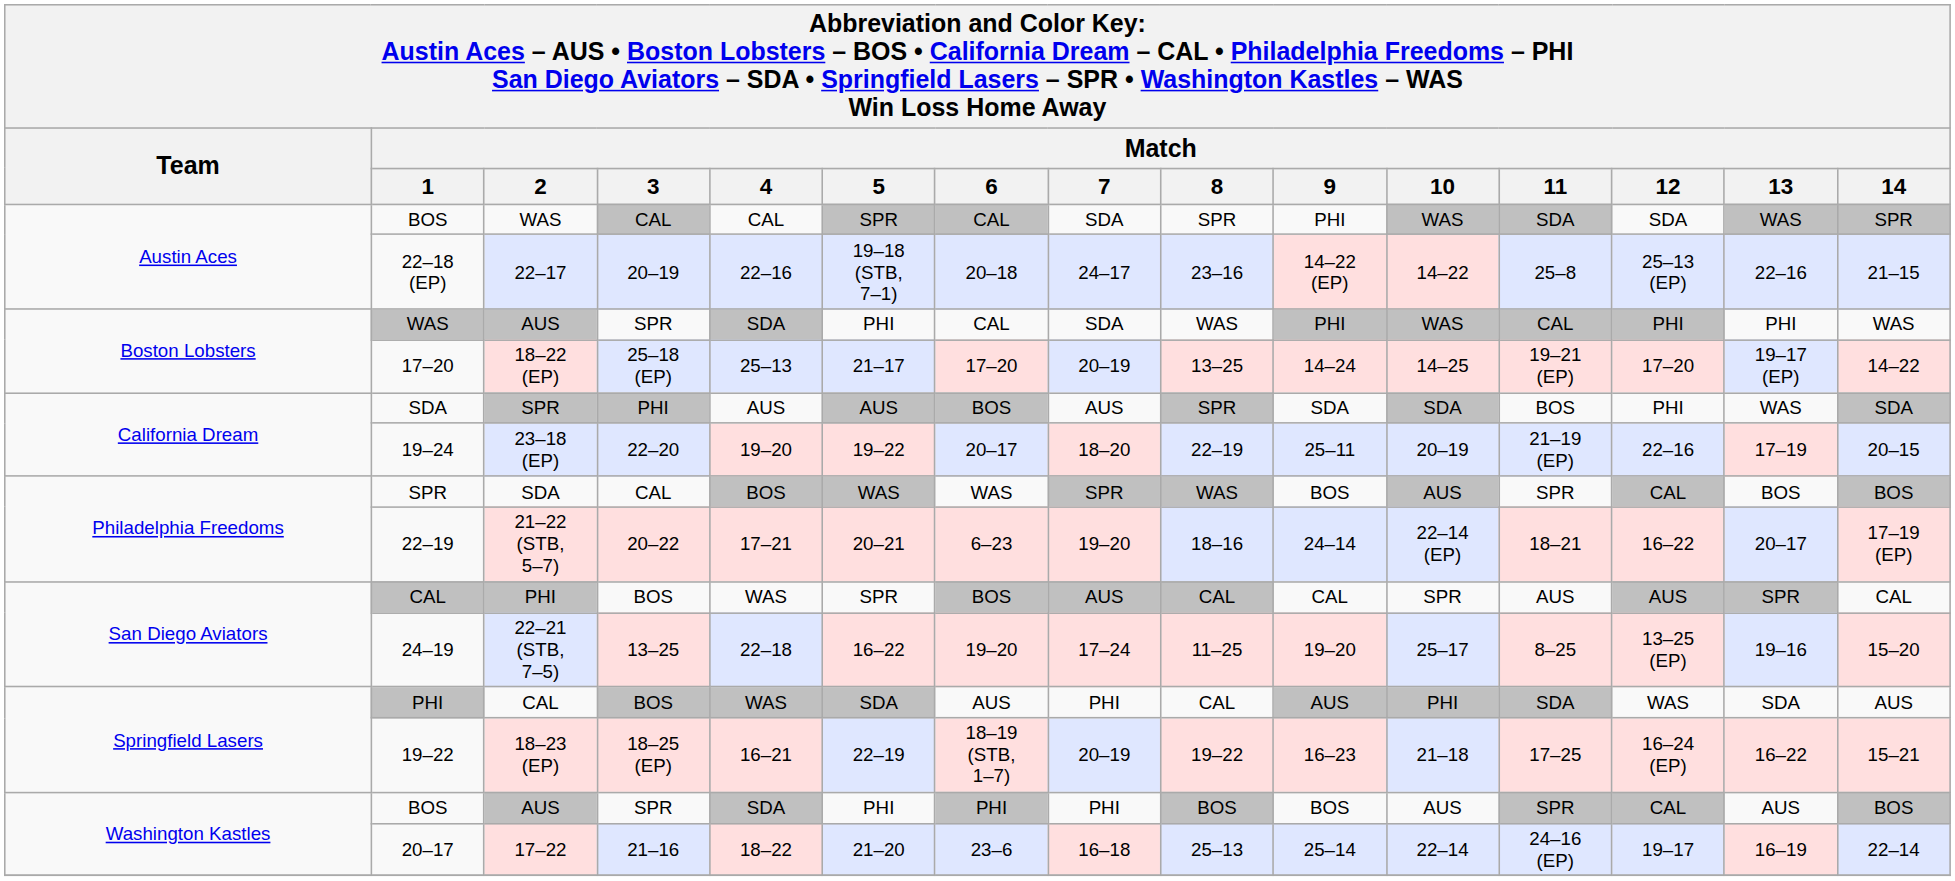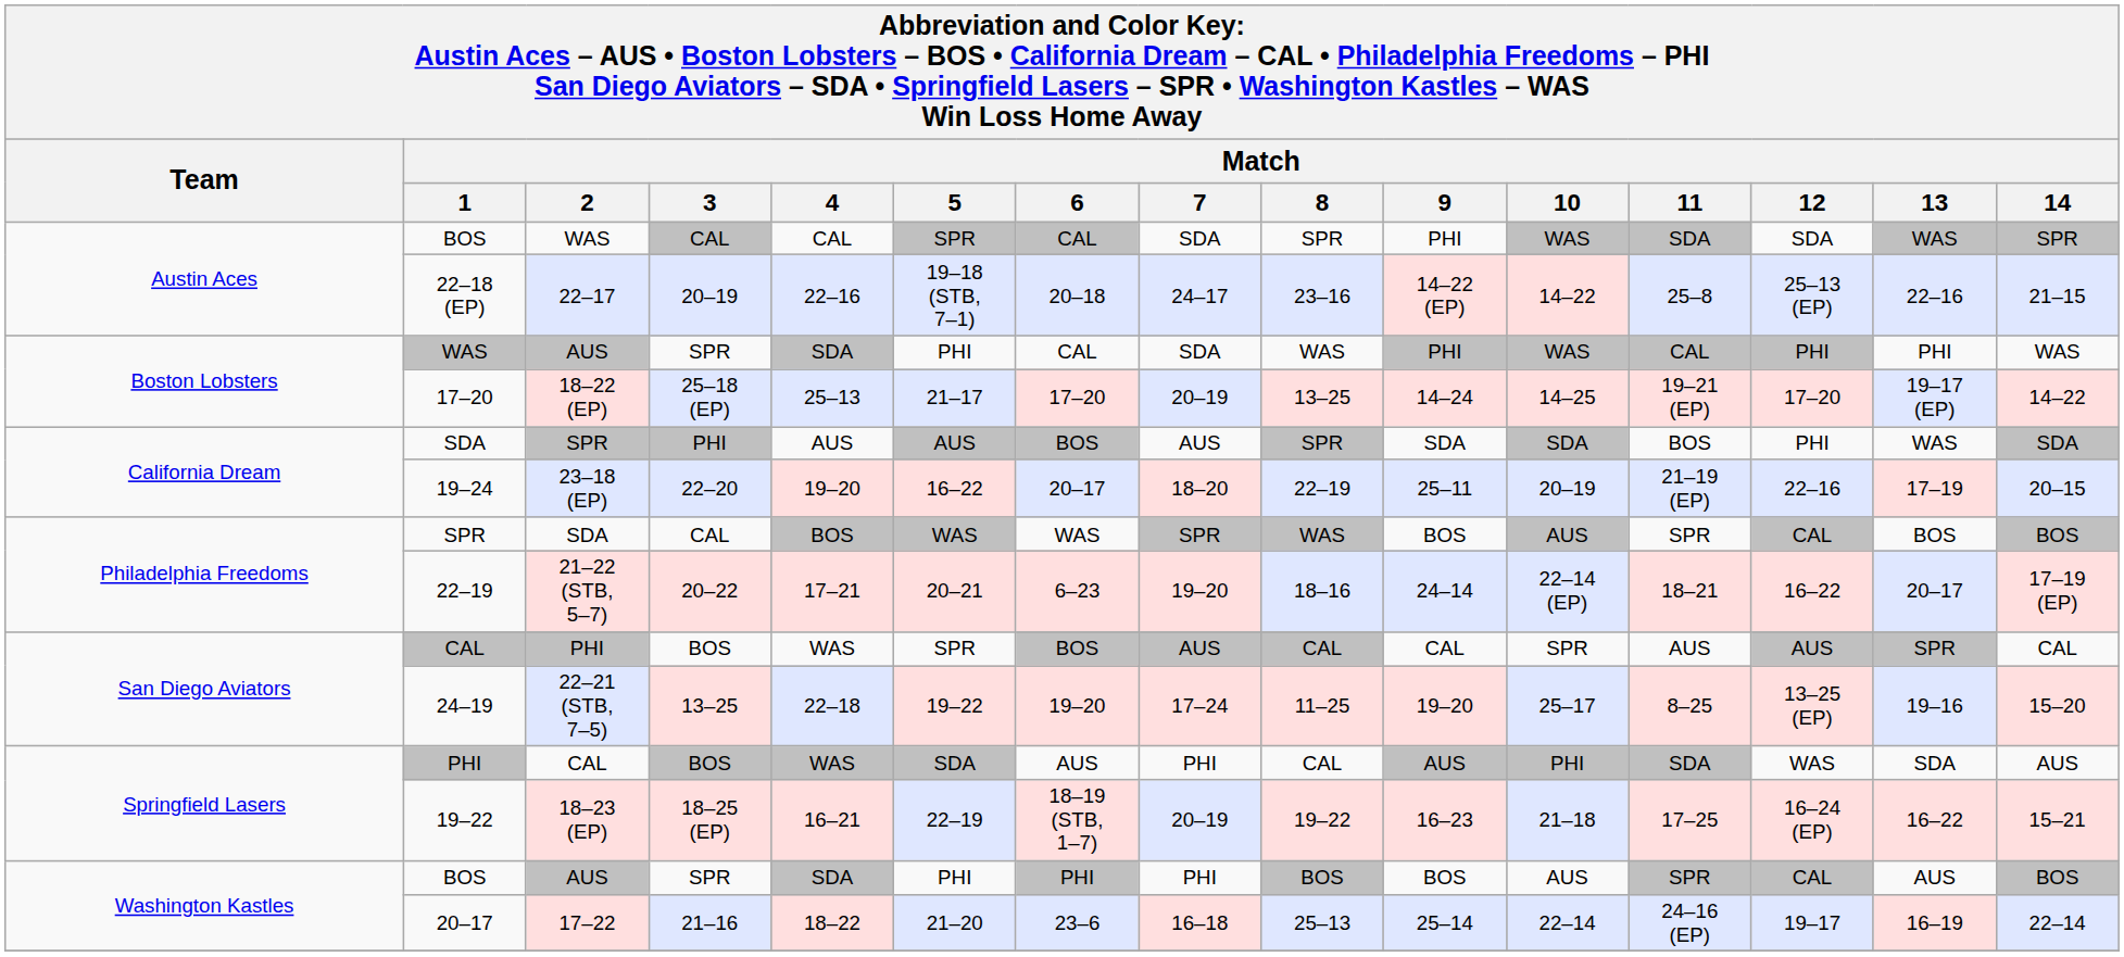19–24 | Match / 5: 19–22 -> 16–22
24–19 | Match / 5: 16–22 -> 19–22
